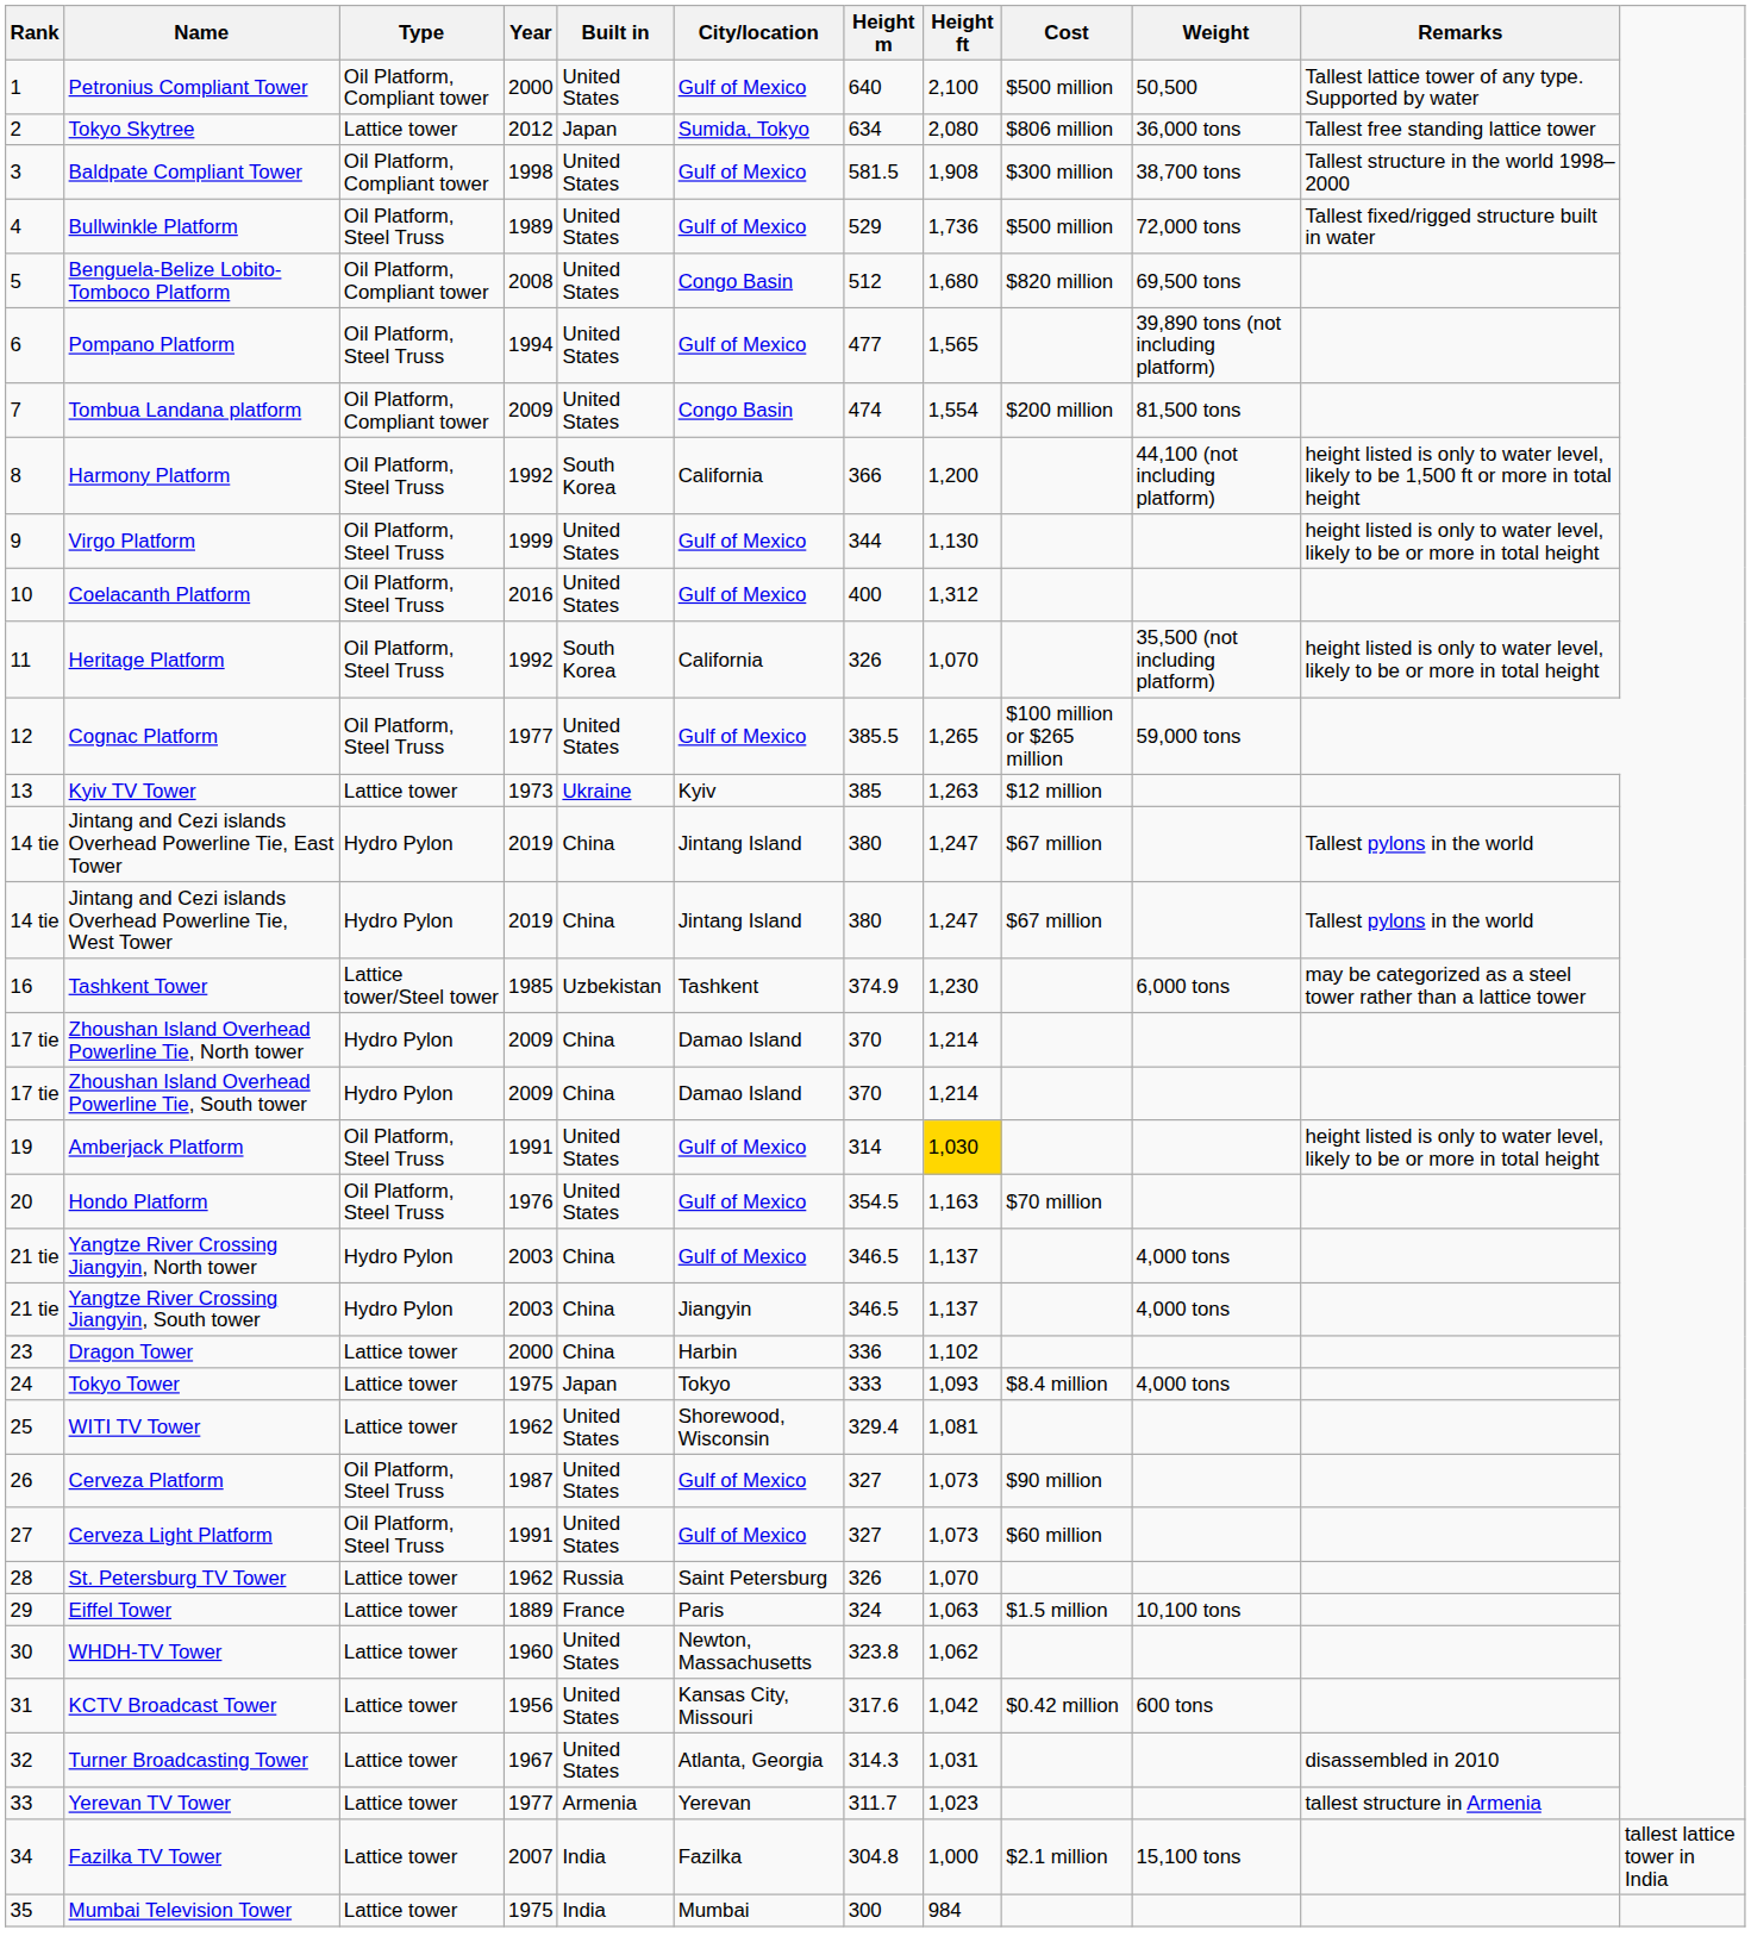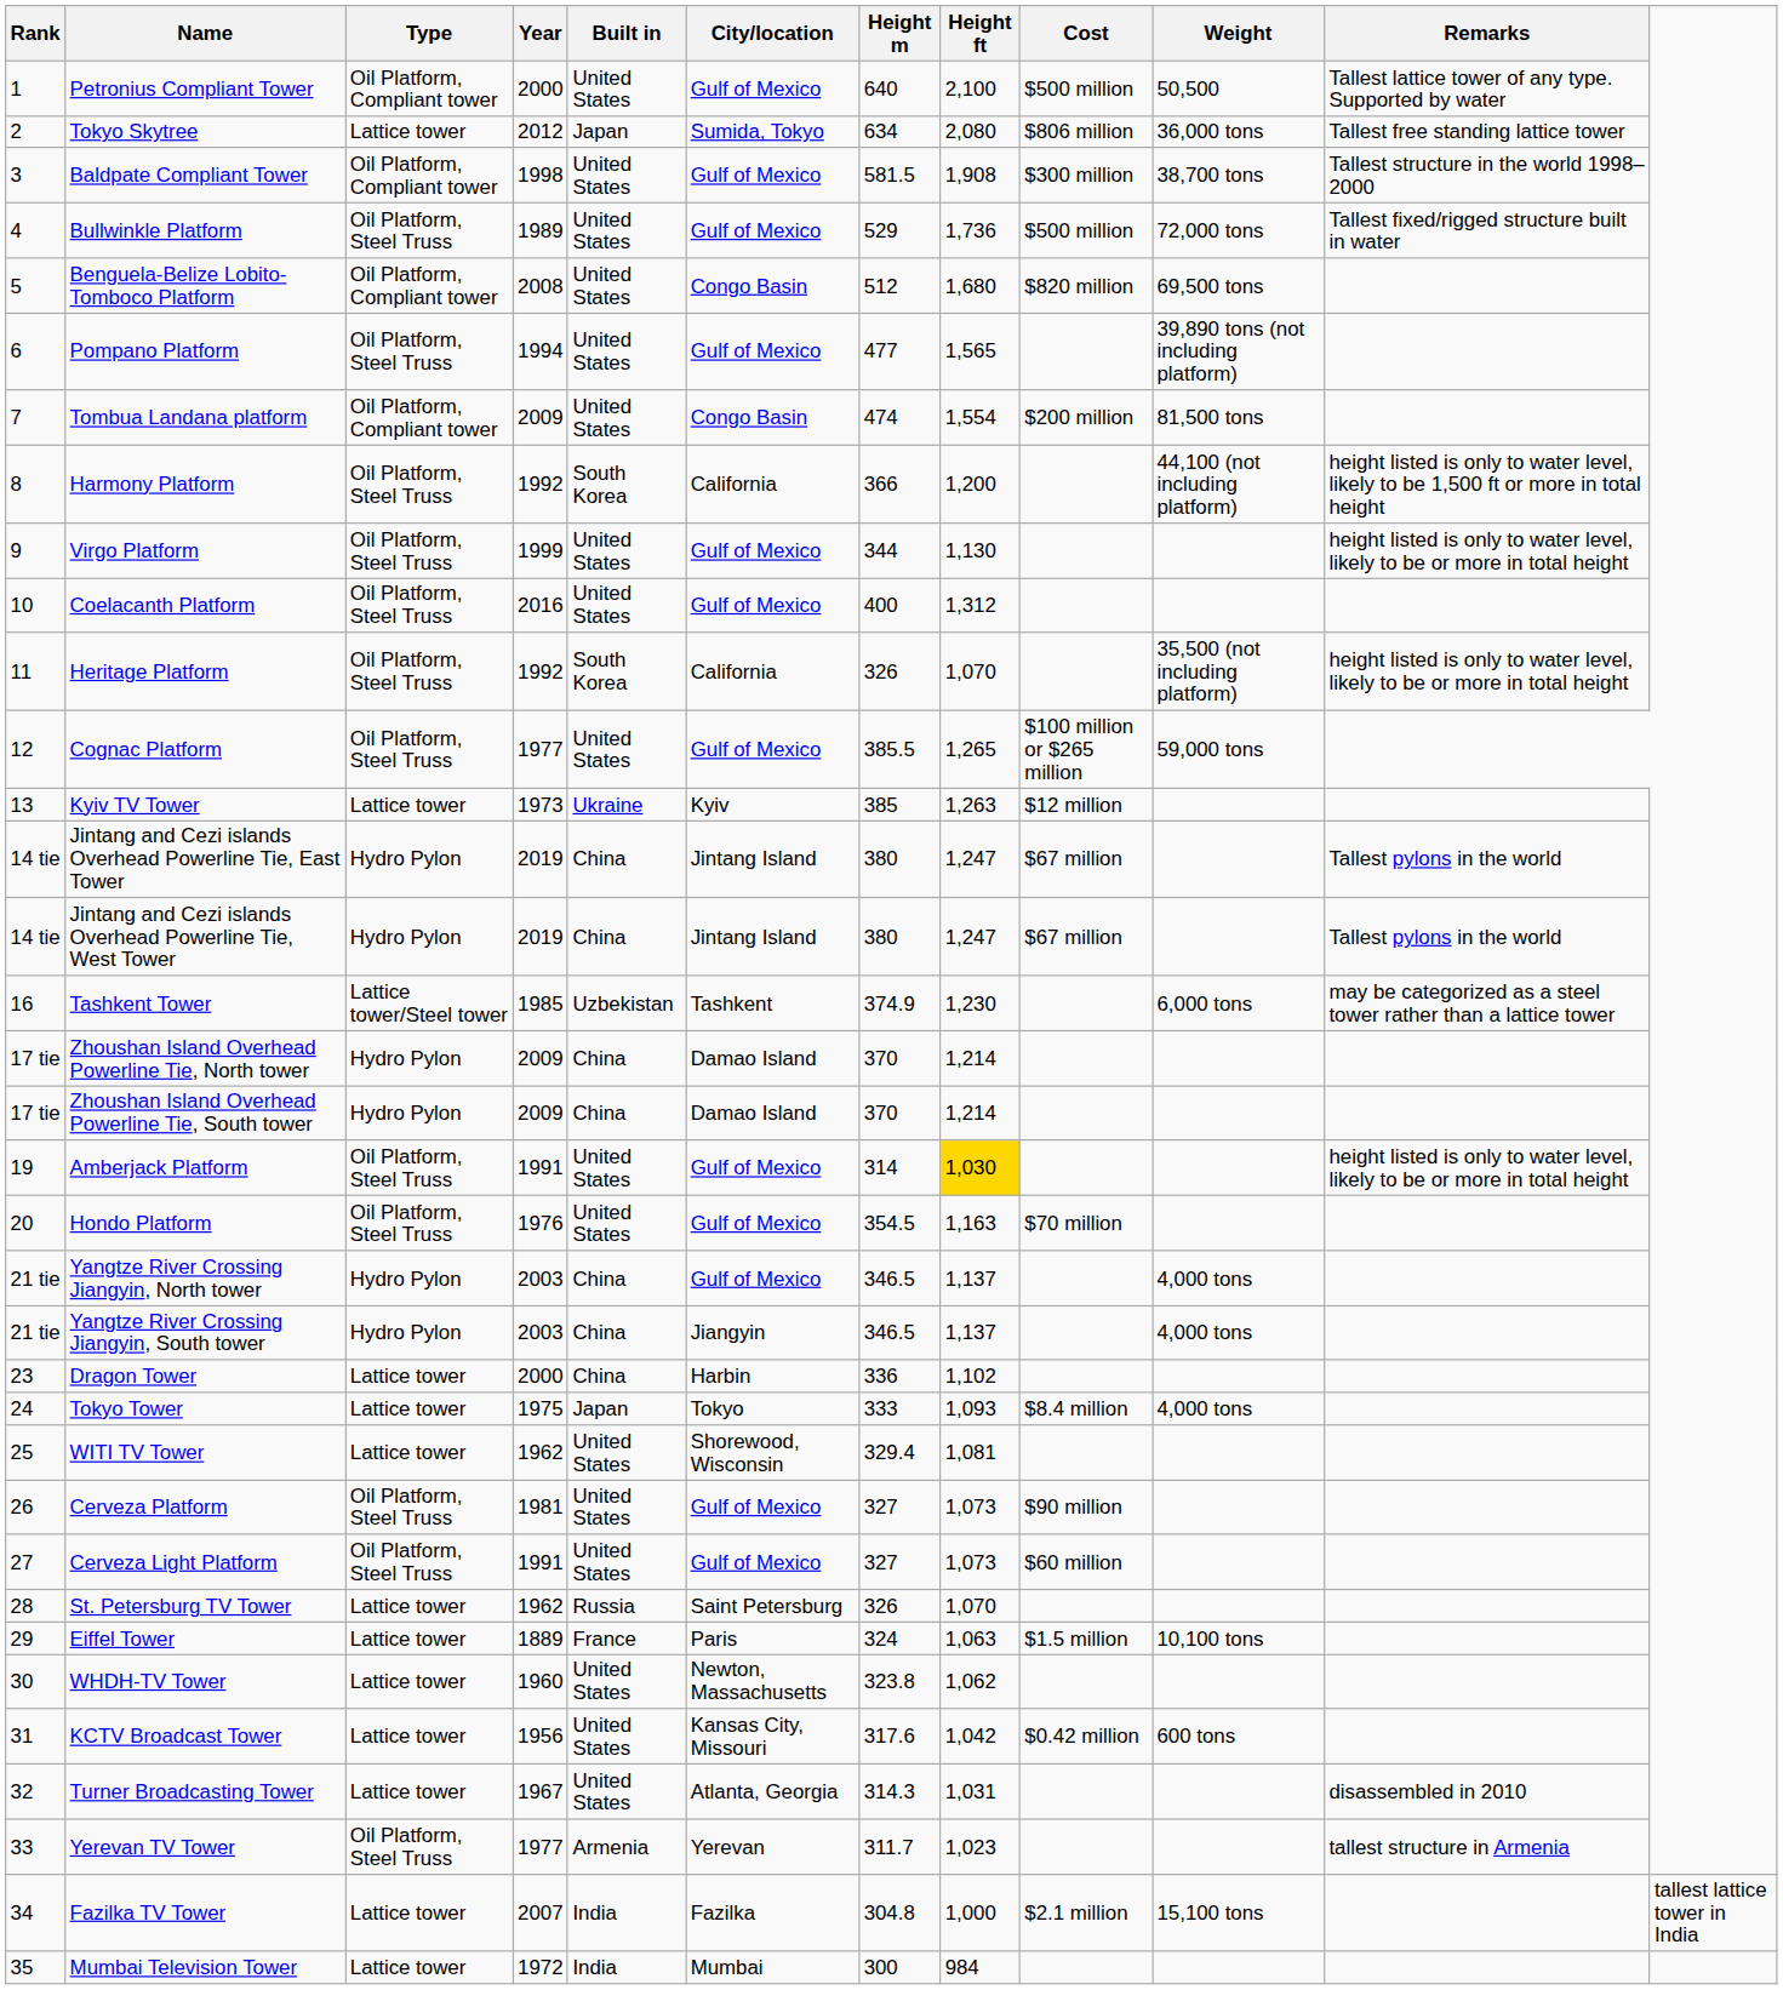Cerveza Platform | Year: 1987 -> 1981
Yerevan TV Tower | Type: Lattice tower -> Oil Platform, Steel Truss
Mumbai Television Tower | Year: 1975 -> 1972
